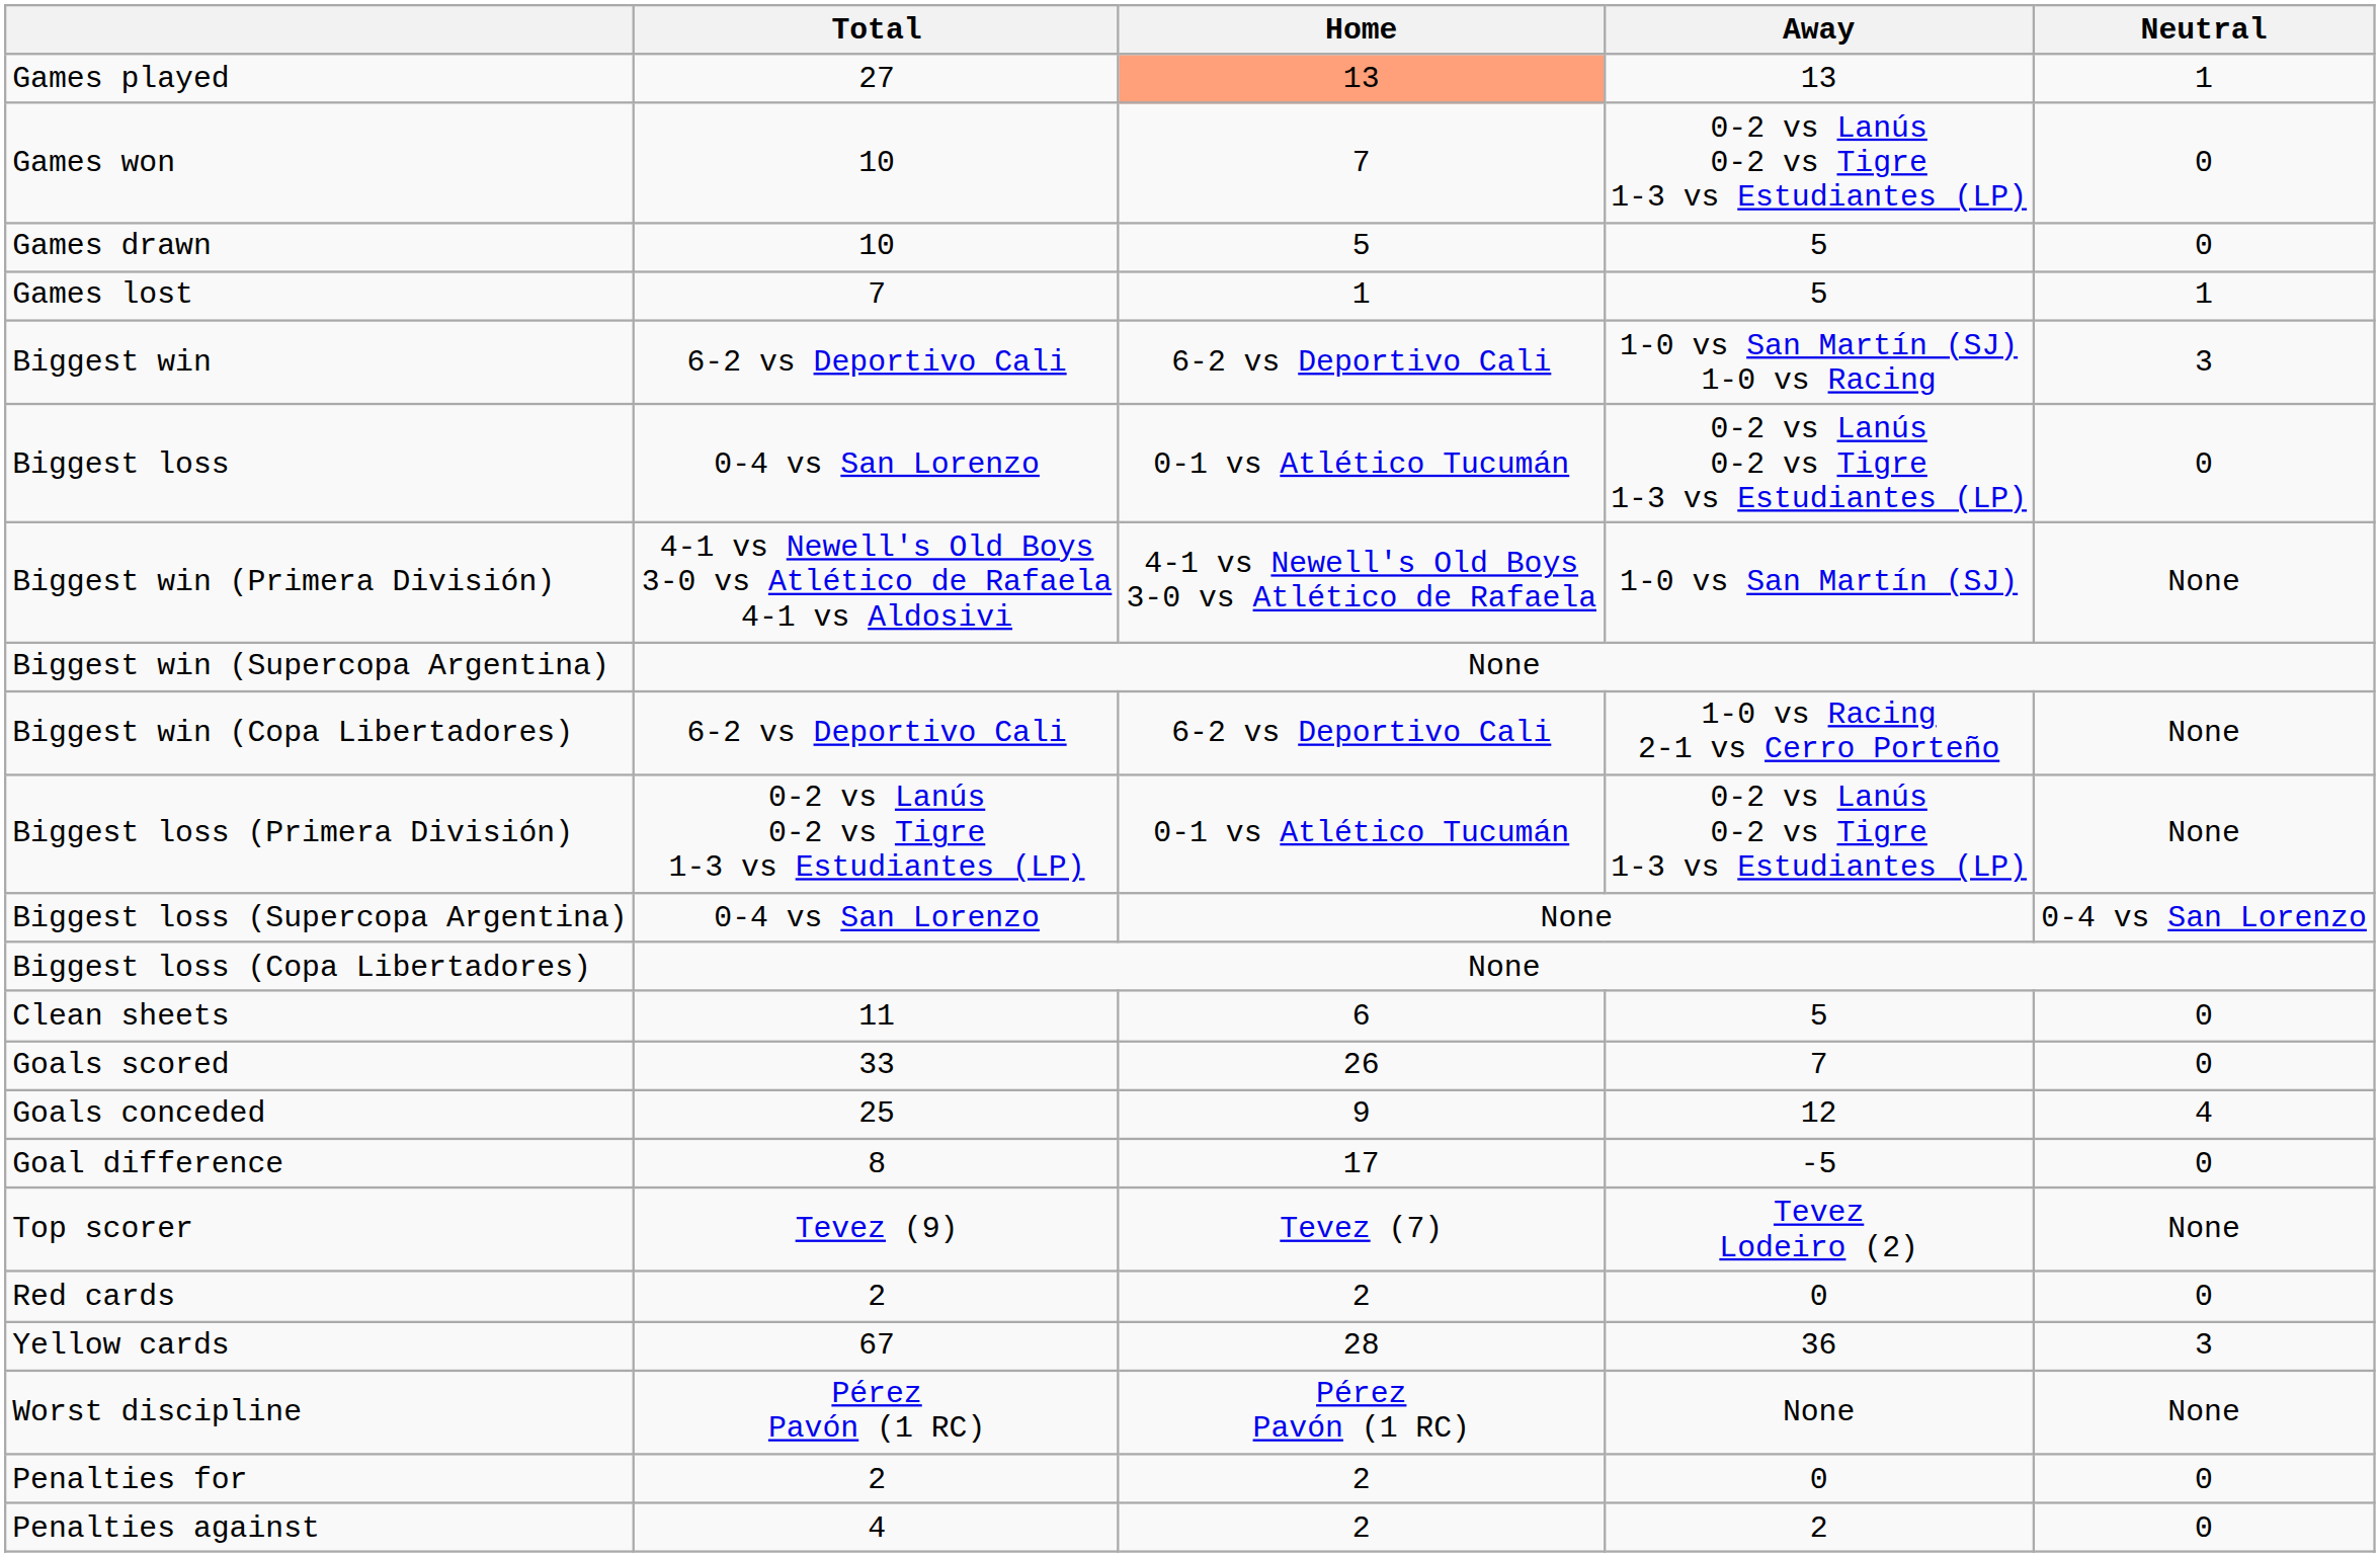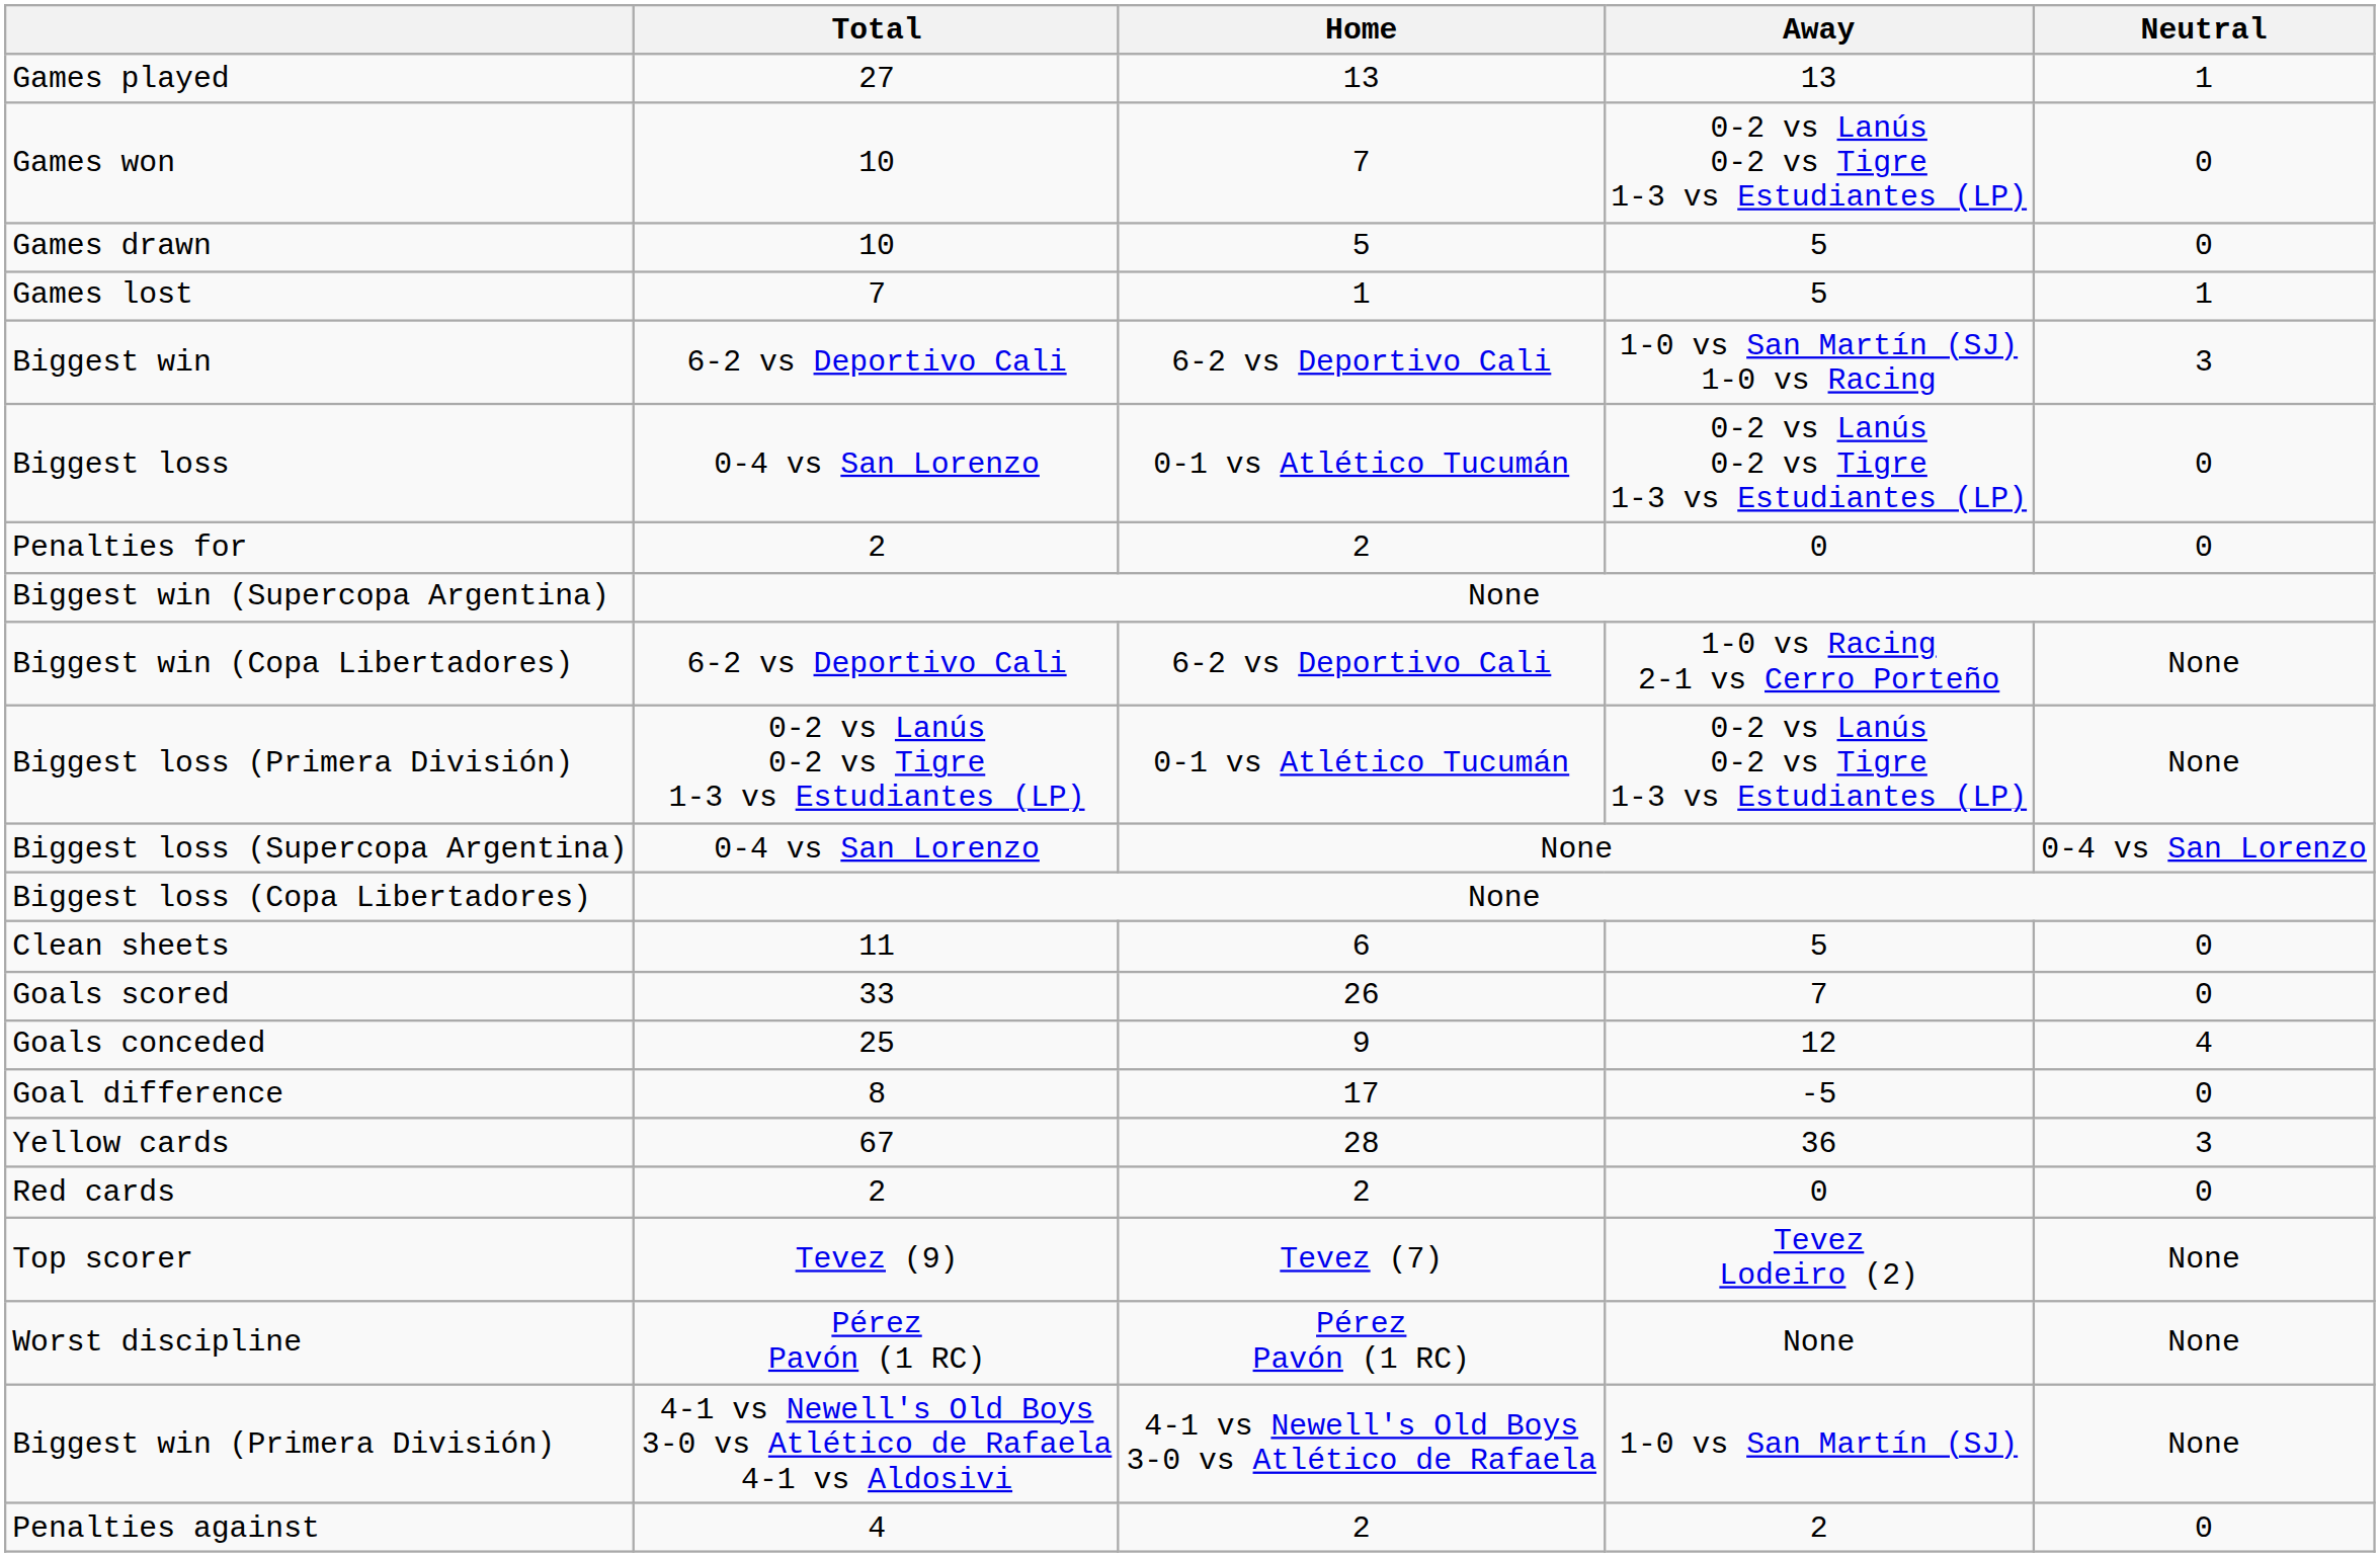Games played | Home: lightsalmon background -> no background
rows swapped: Biggest win (Primera División) <-> Penalties for
rows swapped: Yellow cards <-> Top scorer
